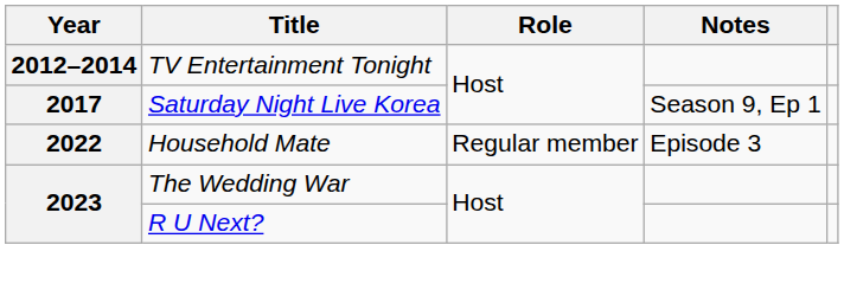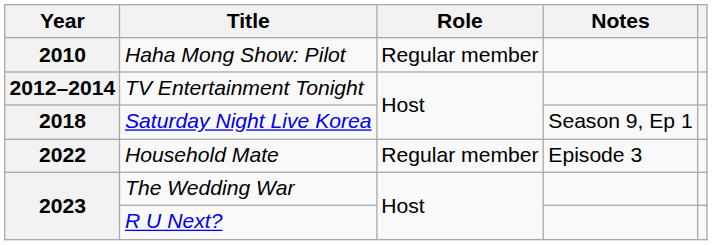+ row: 2010 | Haha Mong Show: Pilot | Regular member
Saturday Night Live Korea | Year: 2017 -> 2018
